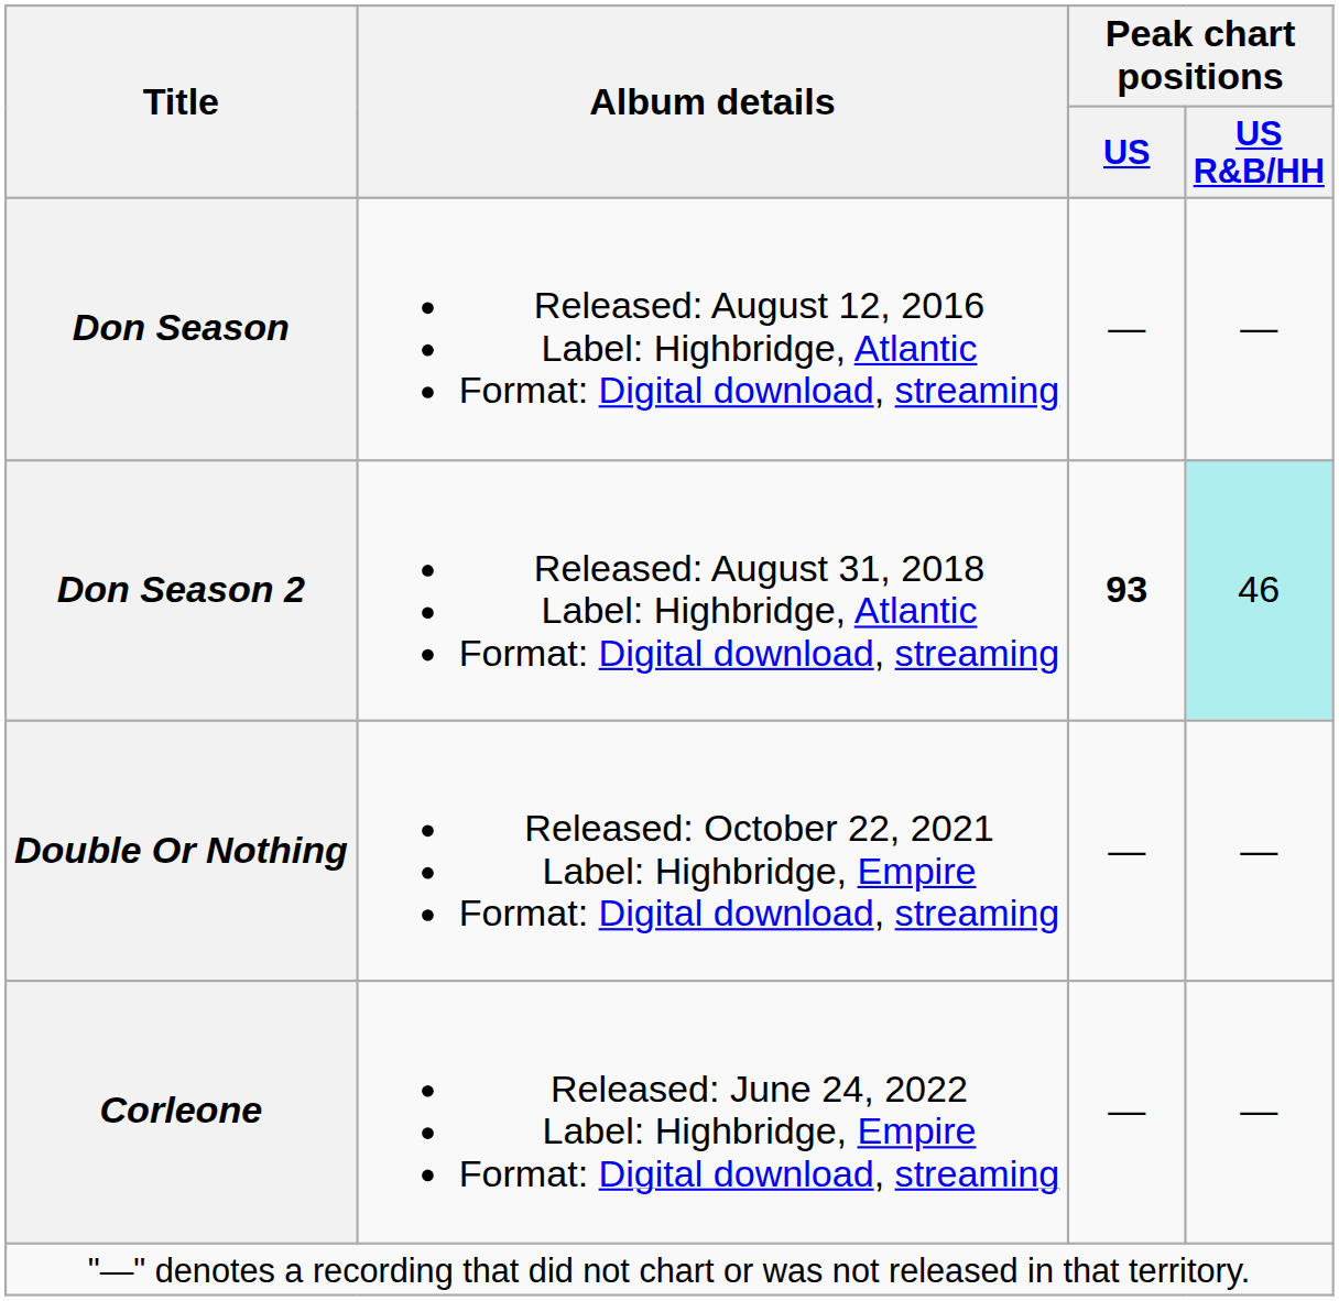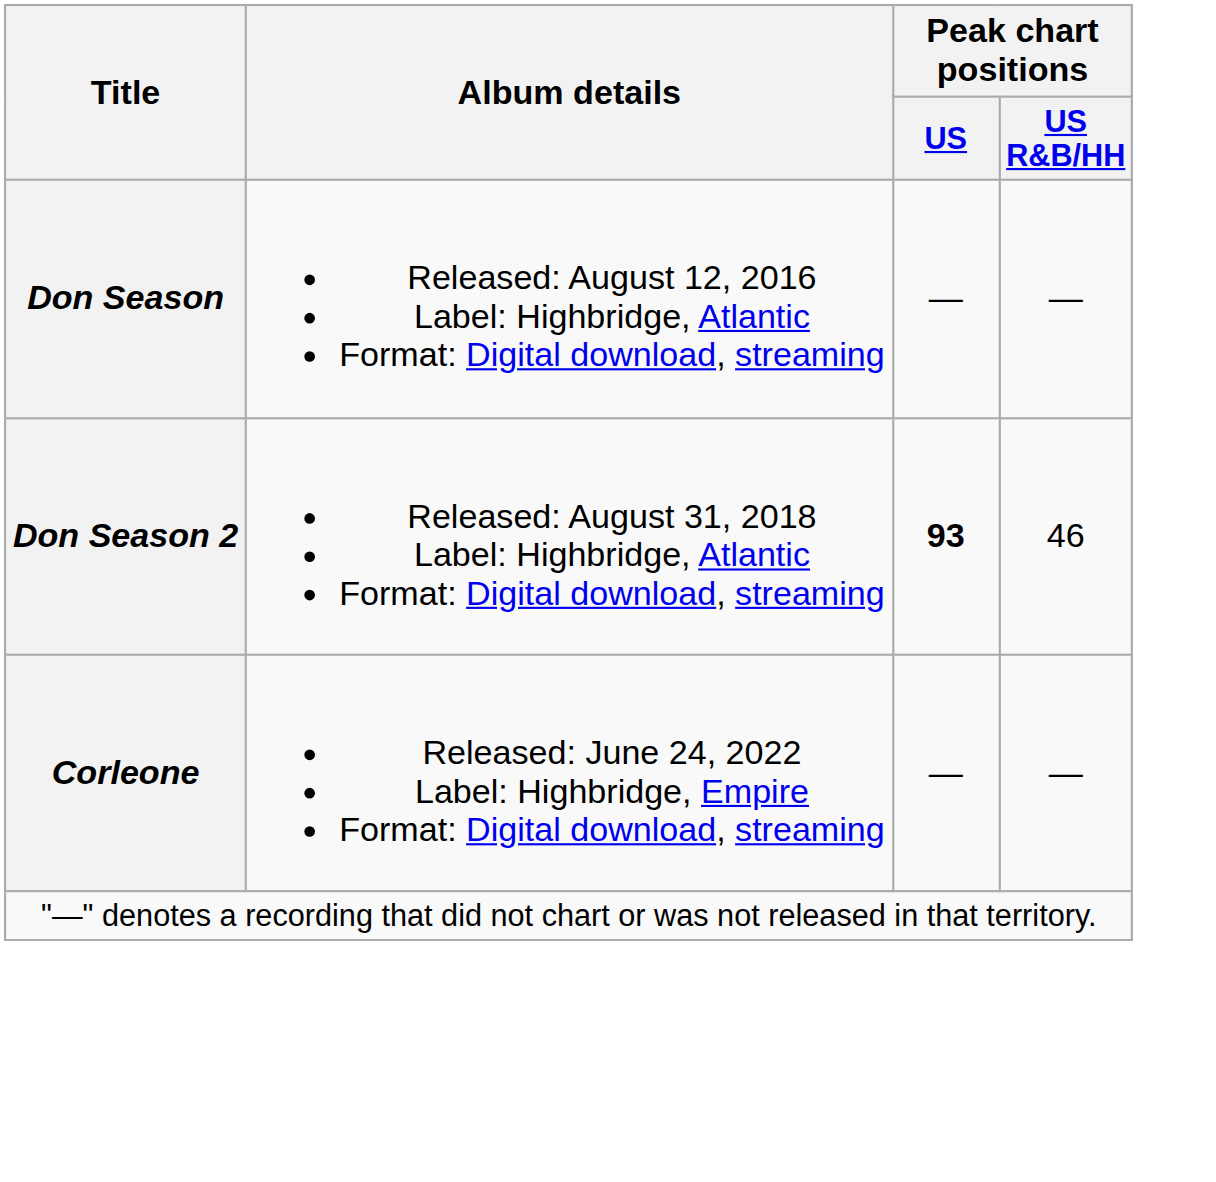Don Season 2 | Peak chart positions / US R&B/HH: paleturquoise background -> no background
- row: Double Or Nothing | Released: October 22, 2021 Label: Highbridge, Empire Format: Digital download, streaming | — | —
